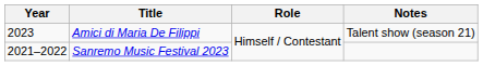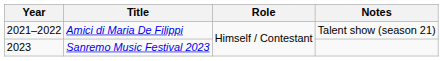Amici di Maria De Filippi | Year: 2023 -> 2021–2022
Sanremo Music Festival 2023 | Year: 2021–2022 -> 2023
